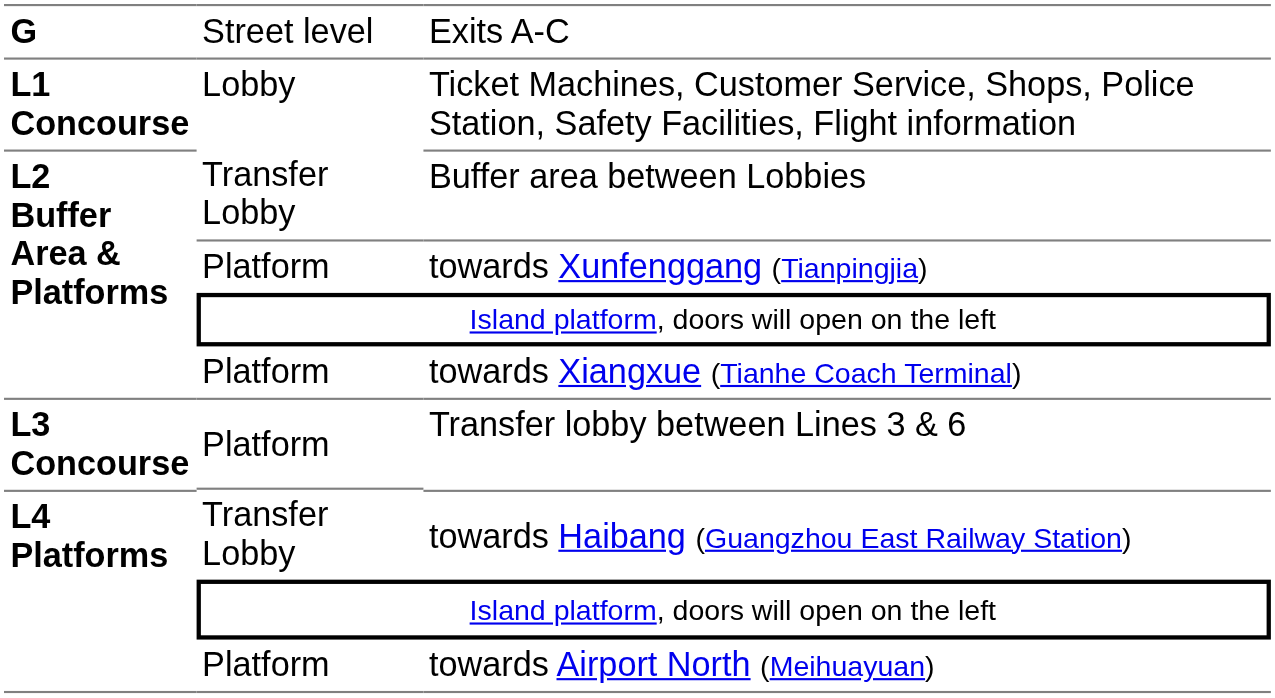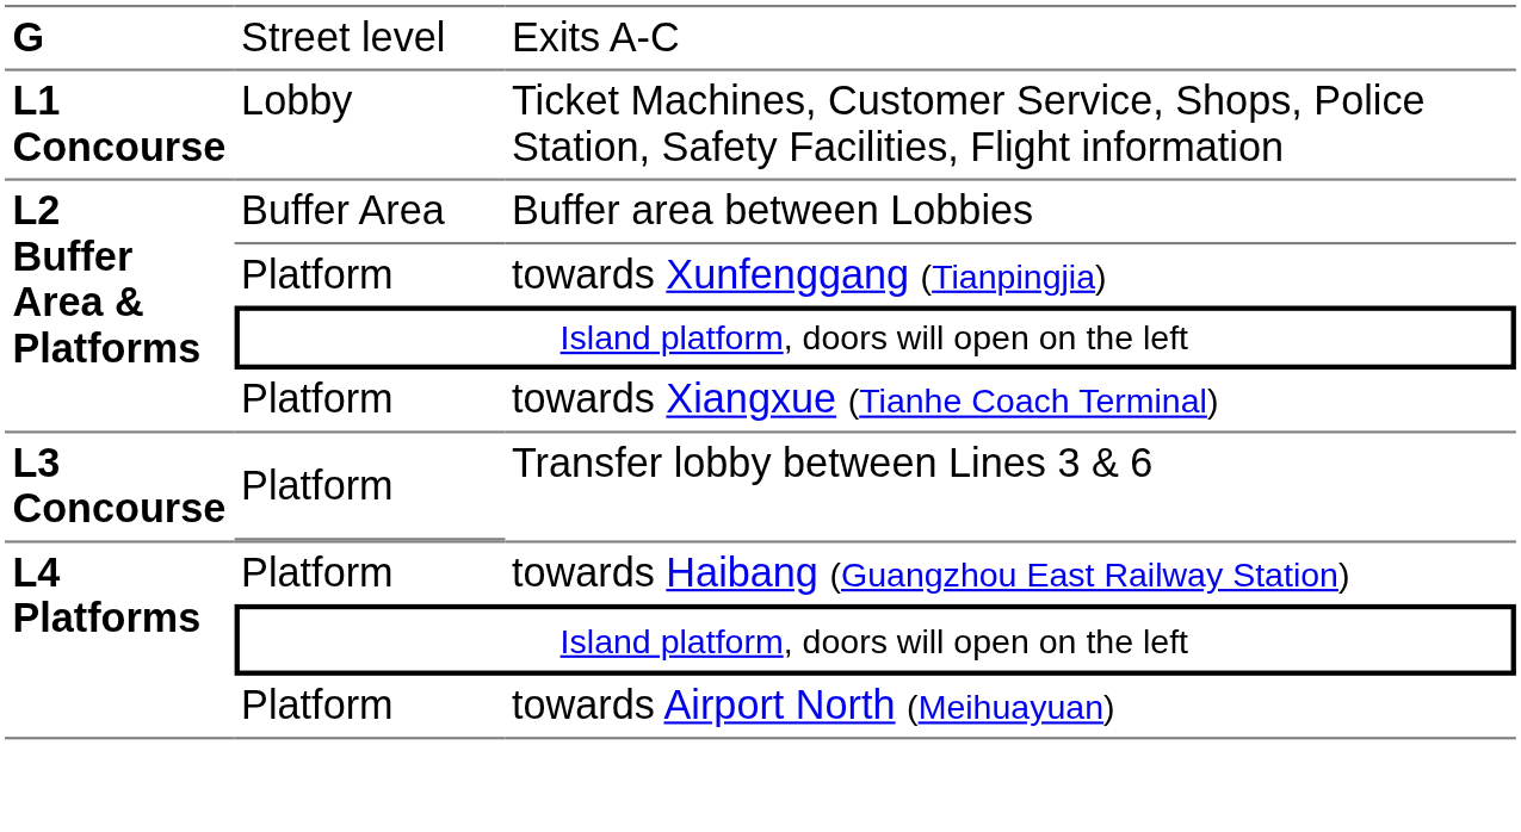Buffer area between Lobbies | column 2: Transfer Lobby -> Buffer Area
towards Haibang (Guangzhou East Railway Station) | column 2: Transfer Lobby -> Platform
